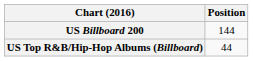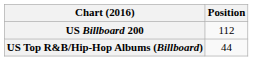US Billboard 200 | Position: 144 -> 112
